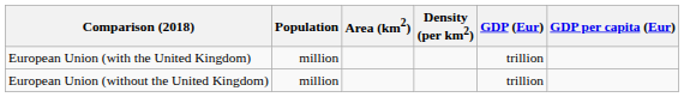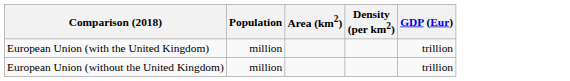- column: GDP per capita (Eur)
